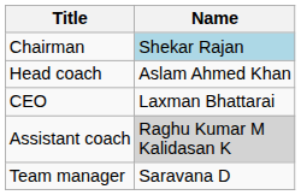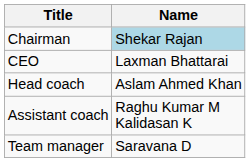rows swapped: CEO <-> Head coach
Assistant coach | Name: lightgrey background -> no background
